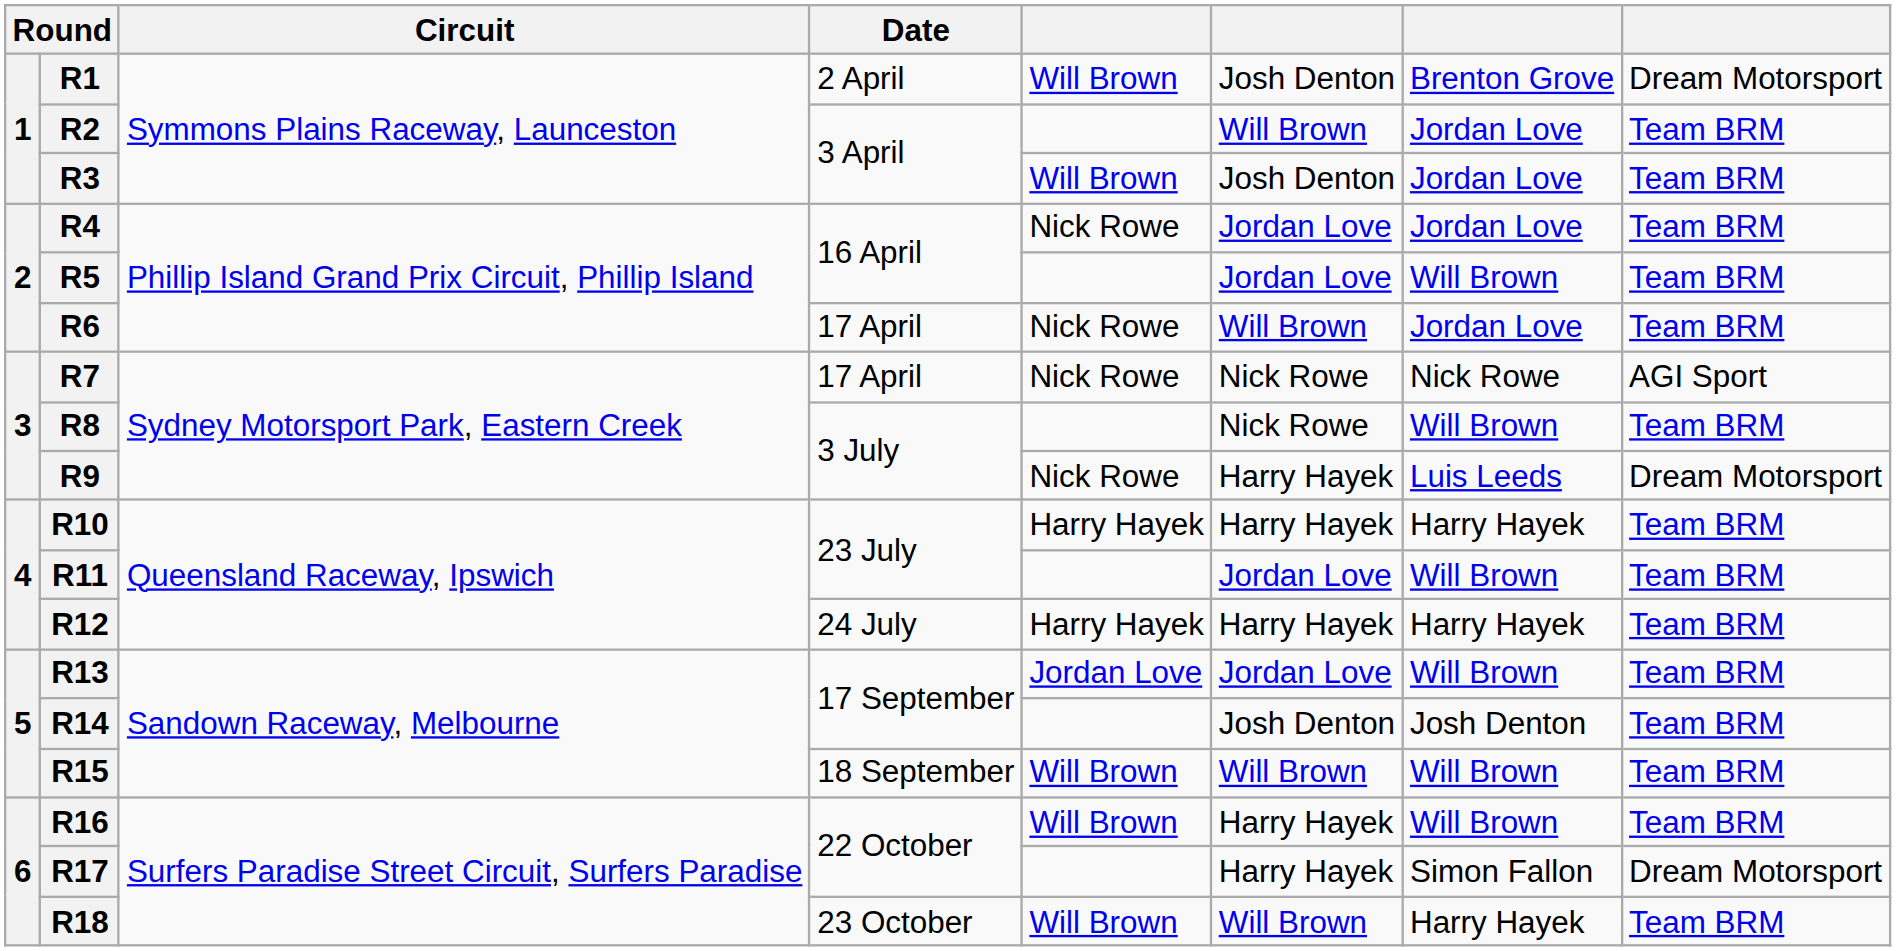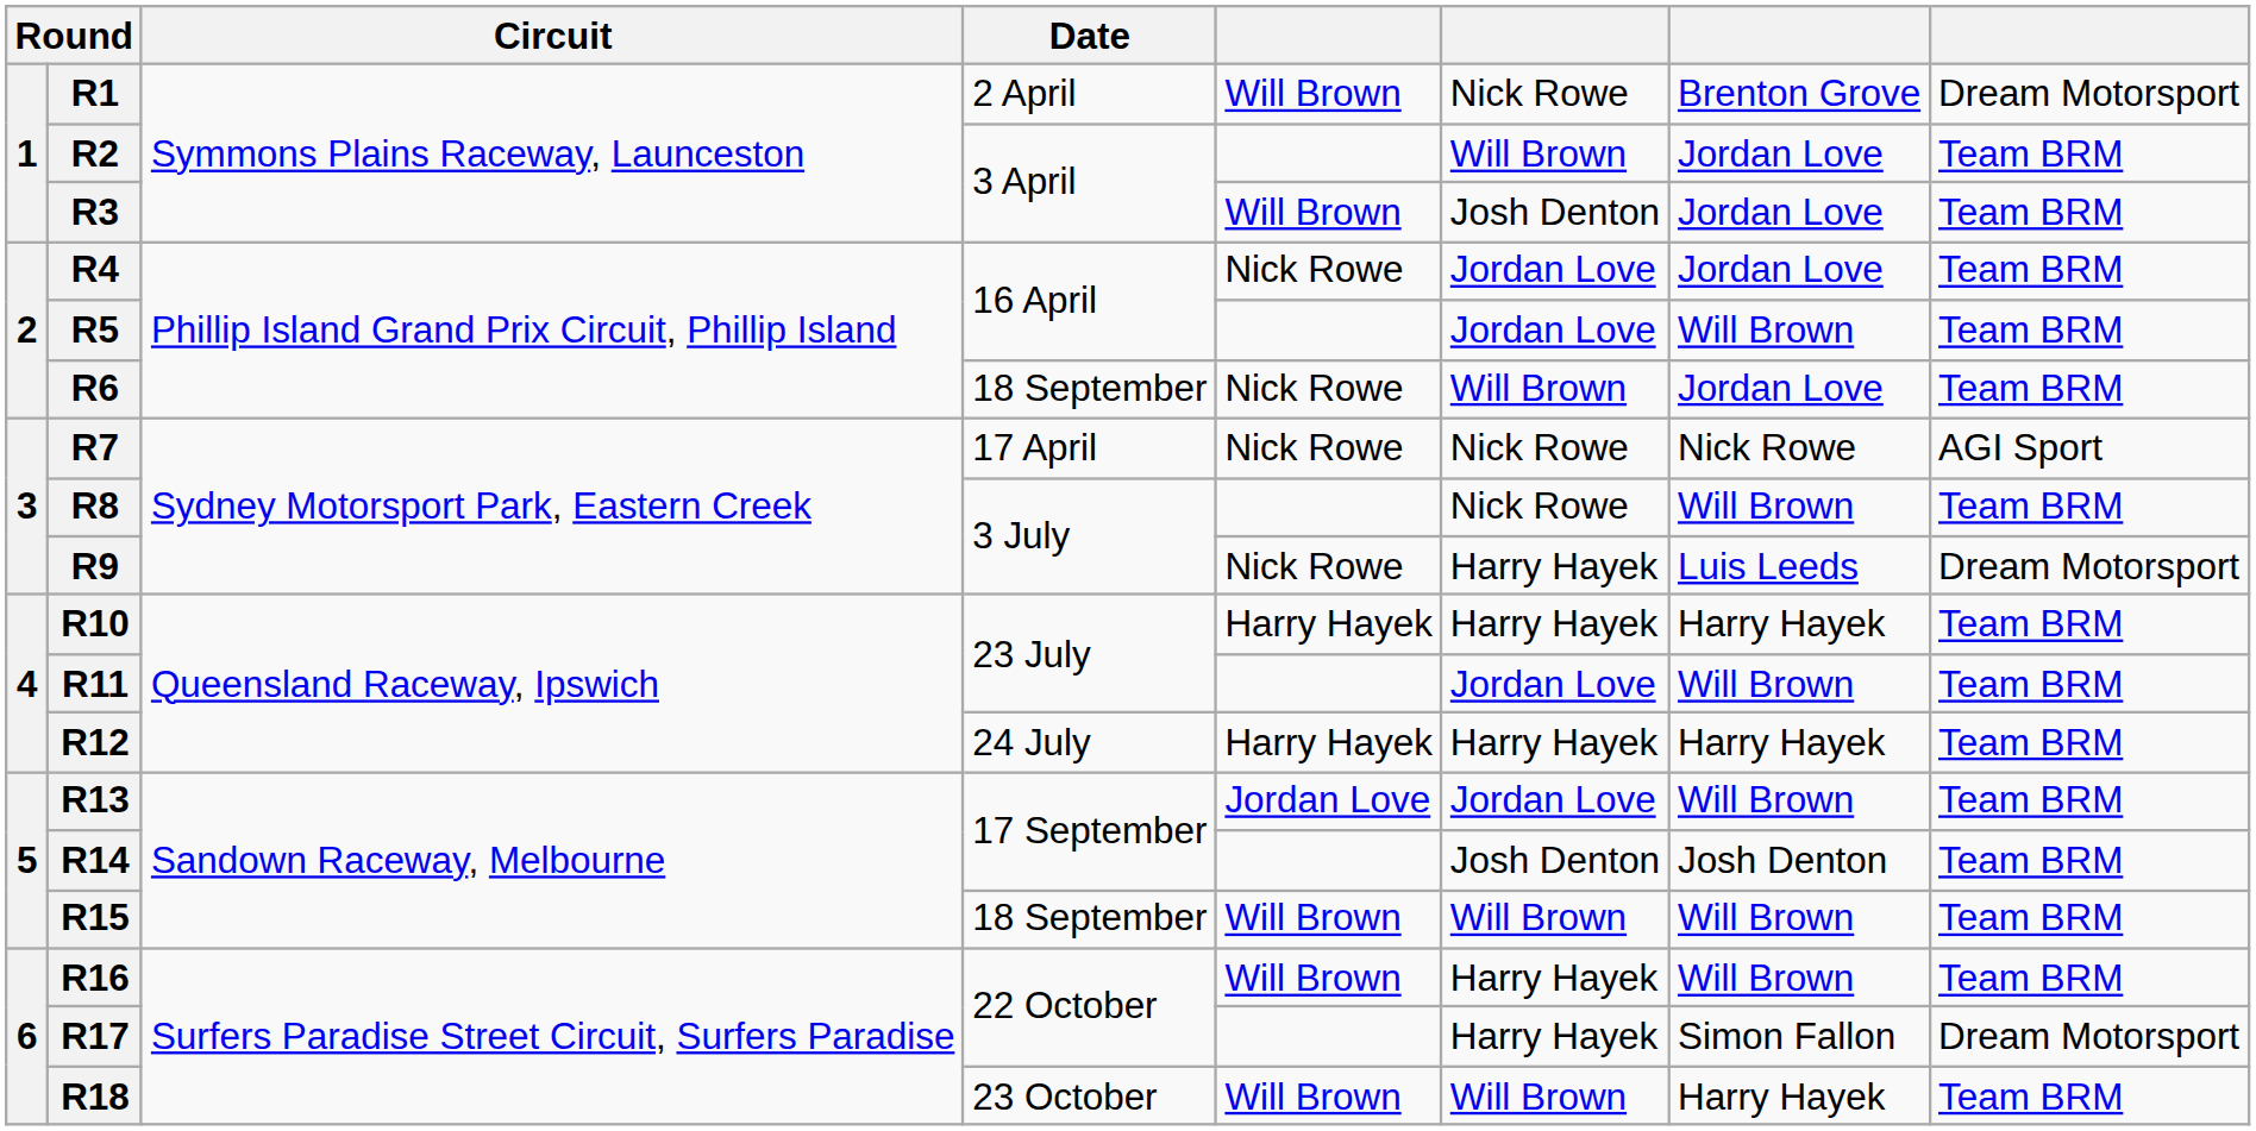R1 | column 6: Josh Denton -> Nick Rowe
R6 | Date: 17 April -> 18 September
